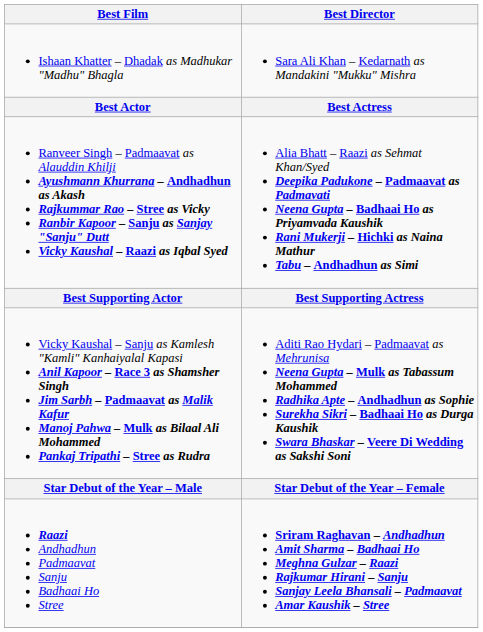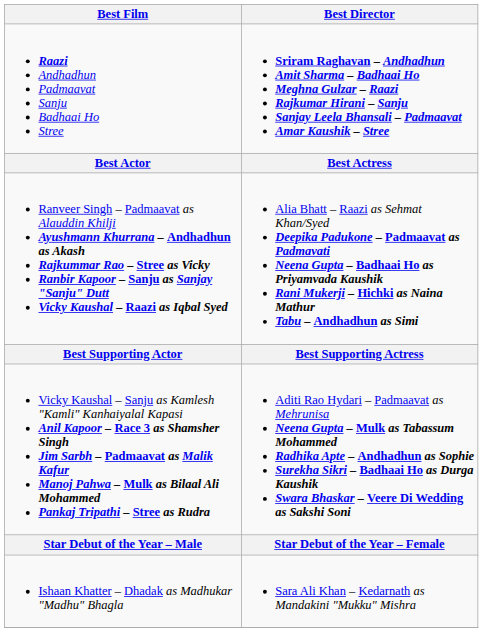rows swapped: Raazi Andhadhun Padmaavat Sanju Badhaai Ho Stree <-> Ishaan Khatter – Dhadak as Madhukar "Madhu" Bhagla
